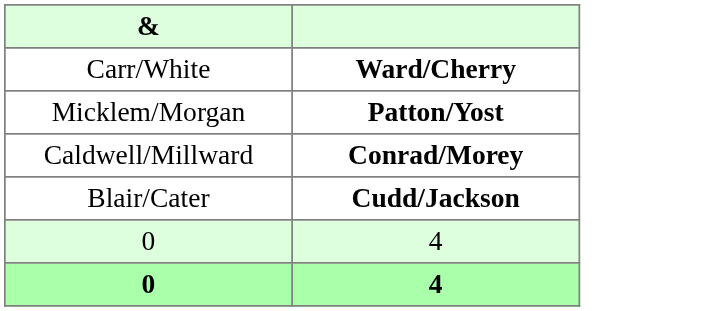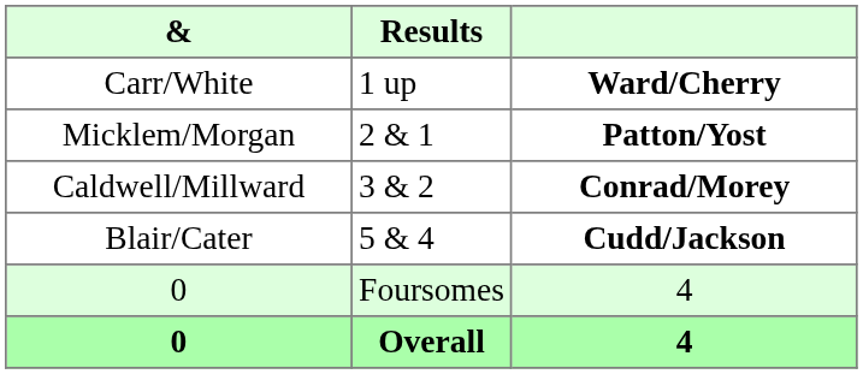+ column: Results | 1 up | 2 & 1 | 3 & 2 | 5 & 4 | Foursomes | Overall
